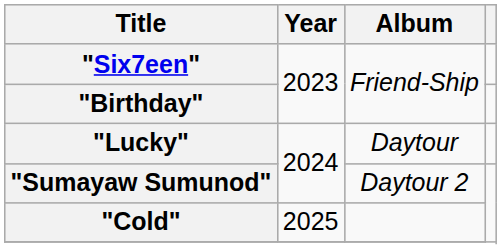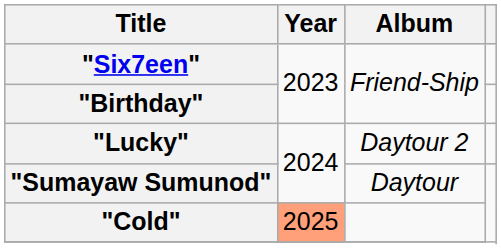"Lucky" | Album: Daytour -> Daytour 2
"Sumayaw Sumunod" | Album: Daytour 2 -> Daytour
"Cold" | Year: no background -> lightsalmon background
